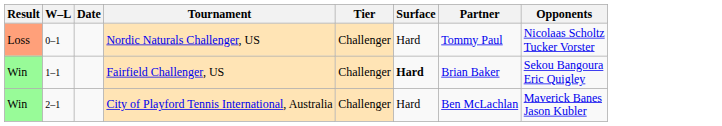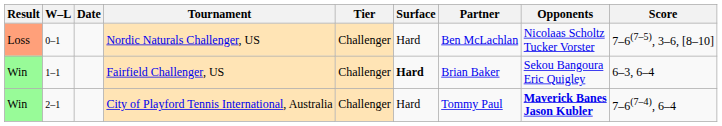+ column: Score | 7–6(7–5), 3–6, [8–10] | 6–3, 6–4 | 7–6(7–4), 6–4
Nordic Naturals Challenger, US | Partner: Tommy Paul -> Ben McLachlan
City of Playford Tennis International, Australia | Partner: Ben McLachlan -> Tommy Paul
City of Playford Tennis International, Australia | Opponents: normal -> bold
